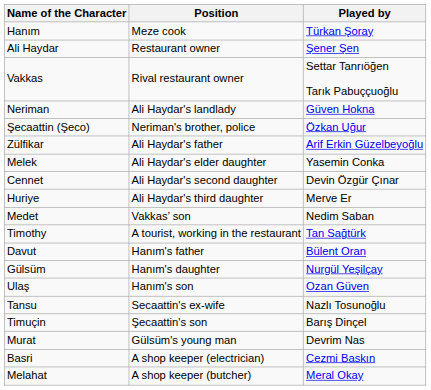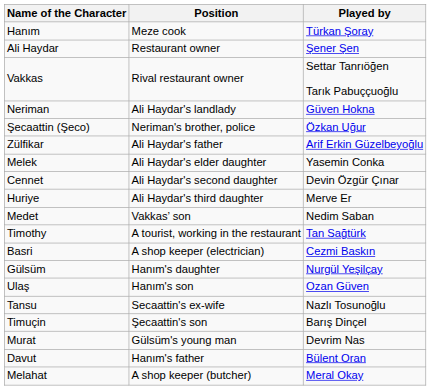rows swapped: Davut <-> Basri
